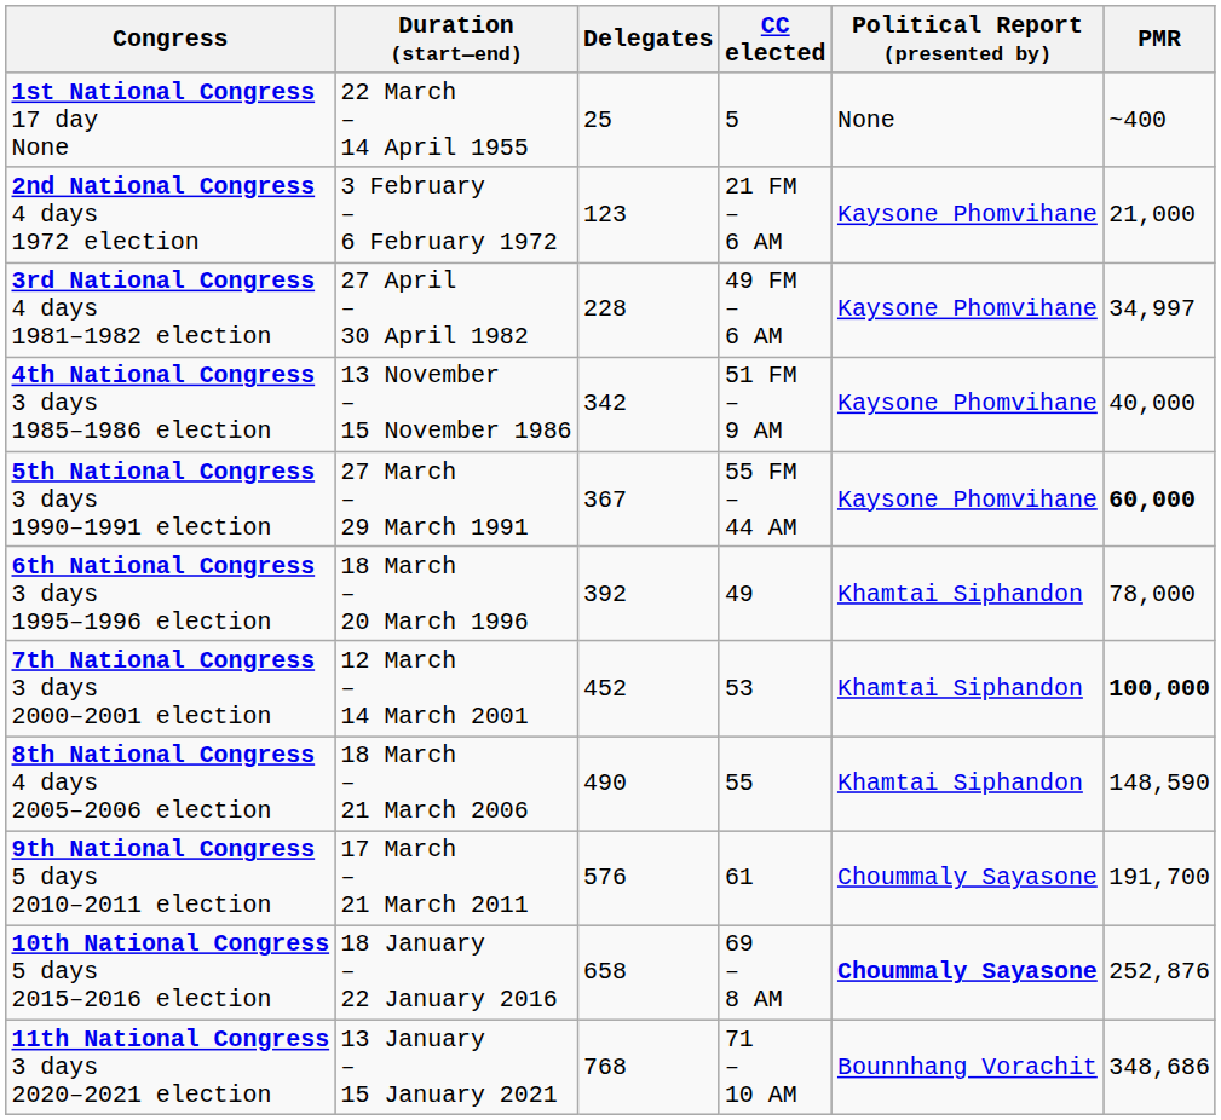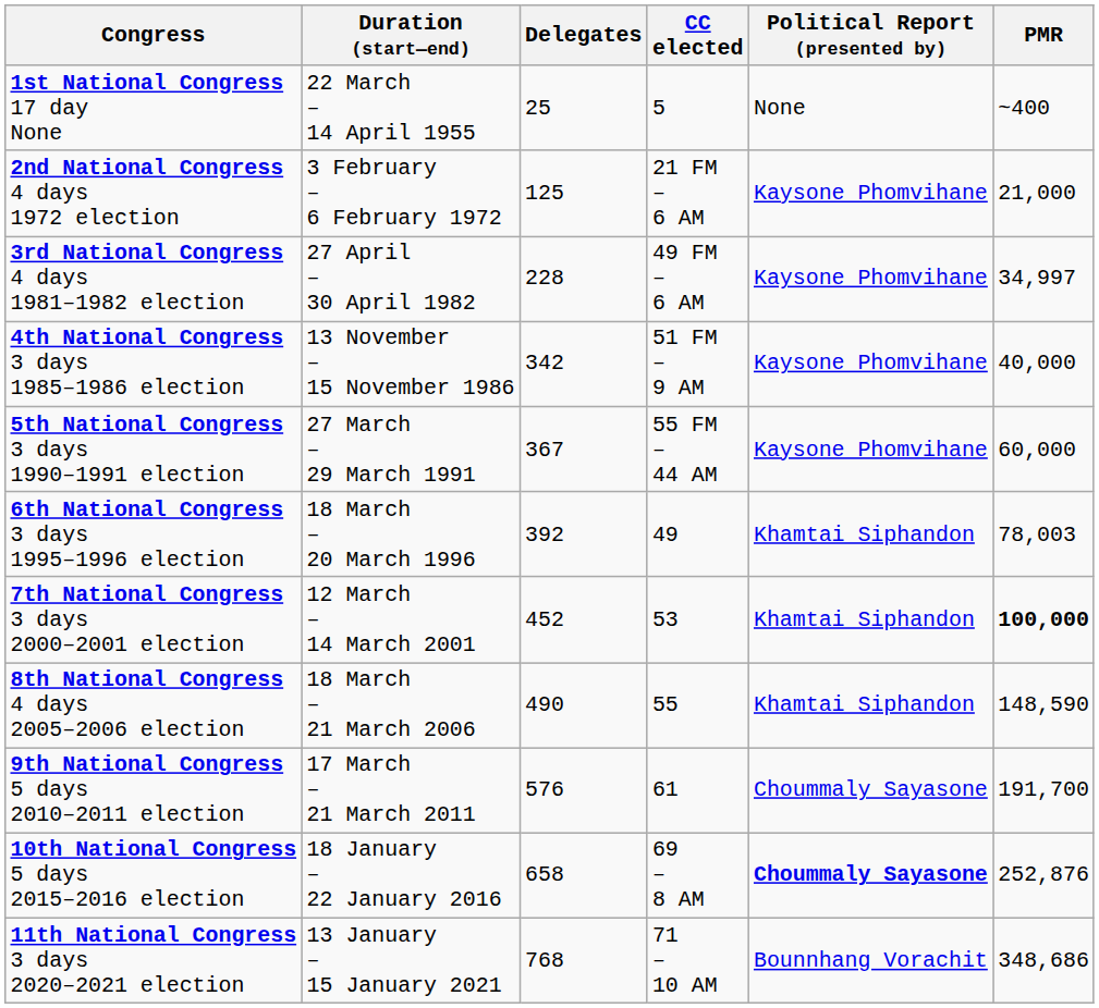2nd National Congress 4 days 1972 election | Delegates: 123 -> 125
5th National Congress 3 days 1990–1991 election | PMR: bold -> normal
6th National Congress 3 days 1995–1996 election | PMR: 78,000 -> 78,003
